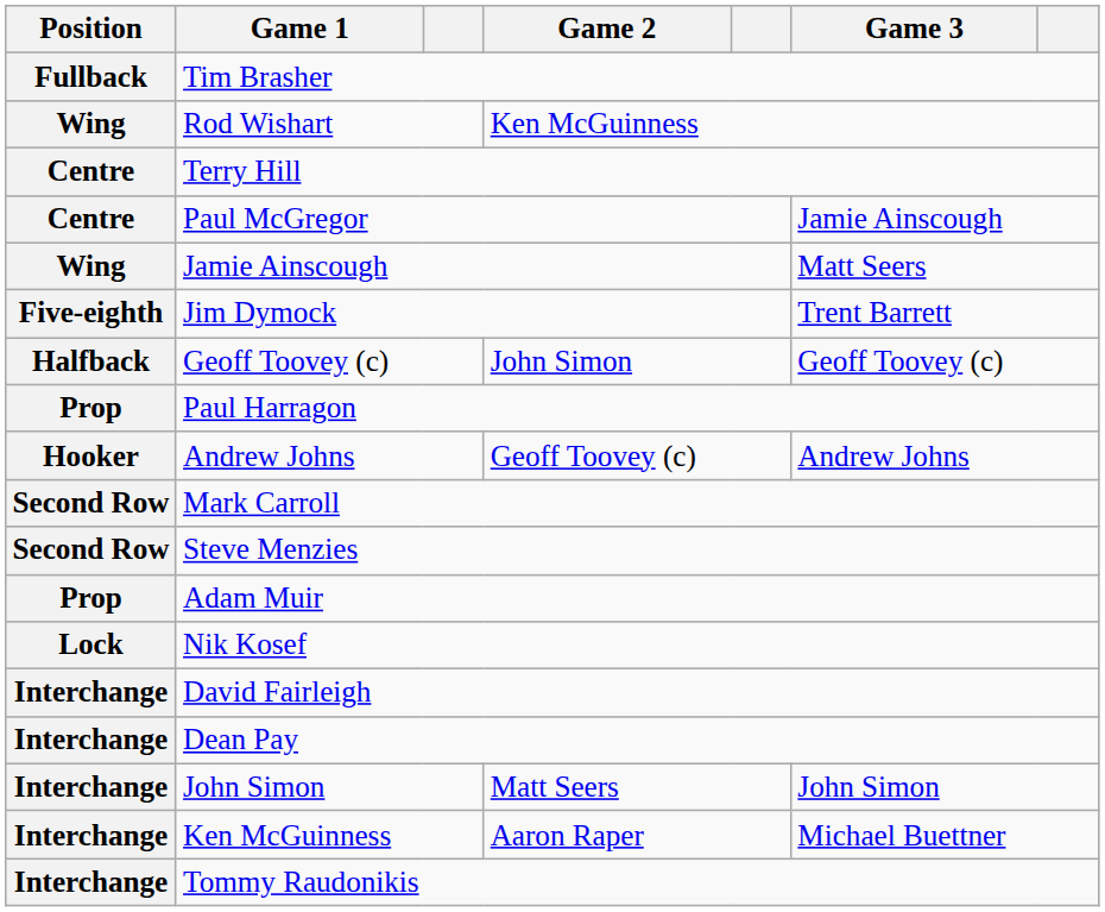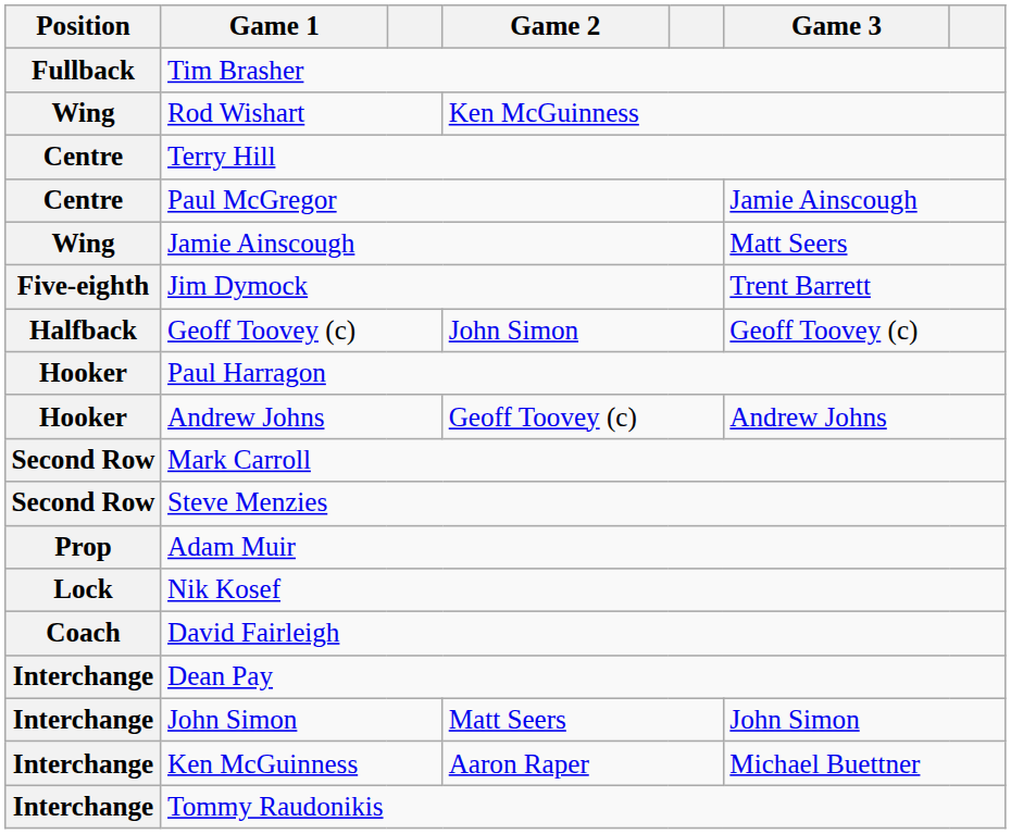Paul Harragon | Position: Prop -> Hooker
David Fairleigh | Position: Interchange -> Coach
